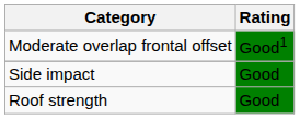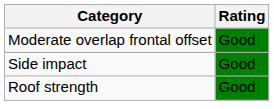Moderate overlap frontal offset | Rating: Good1 -> Good
